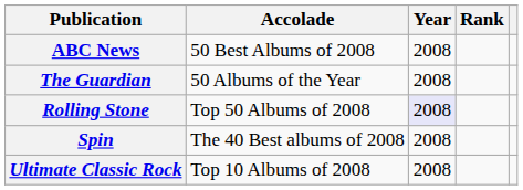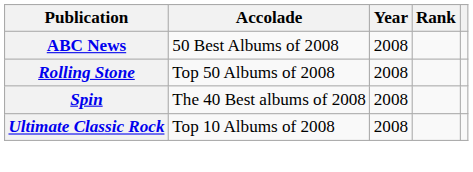- row: The Guardian | 50 Albums of the Year | 2008
Rolling Stone | Year: lavender background -> no background
